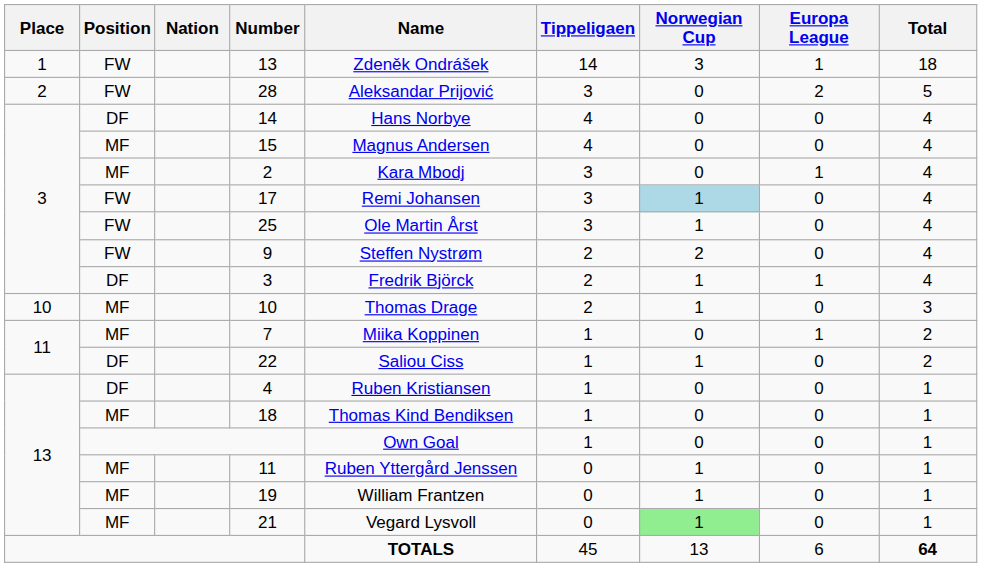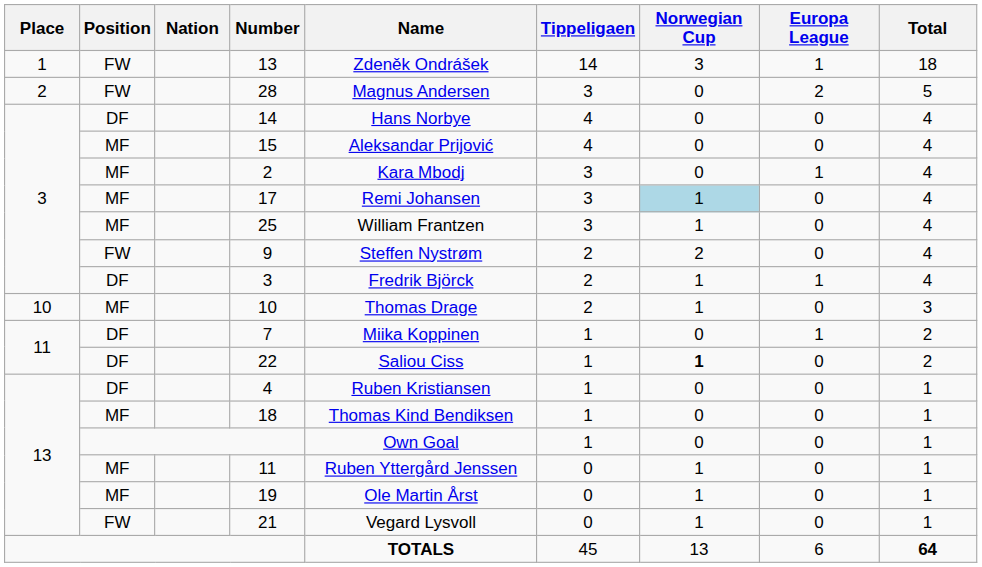28 | Name: Aleksandar Prijović -> Magnus Andersen
15 | Name: Magnus Andersen -> Aleksandar Prijović
17 | Position: FW -> MF
25 | Position: FW -> MF
25 | Name: Ole Martin Årst -> William Frantzen
7 | Position: MF -> DF
22 | Norwegian Cup: normal -> bold
19 | Name: William Frantzen -> Ole Martin Årst
21 | Position: MF -> FW
21 | Norwegian Cup: lightgreen background -> no background
